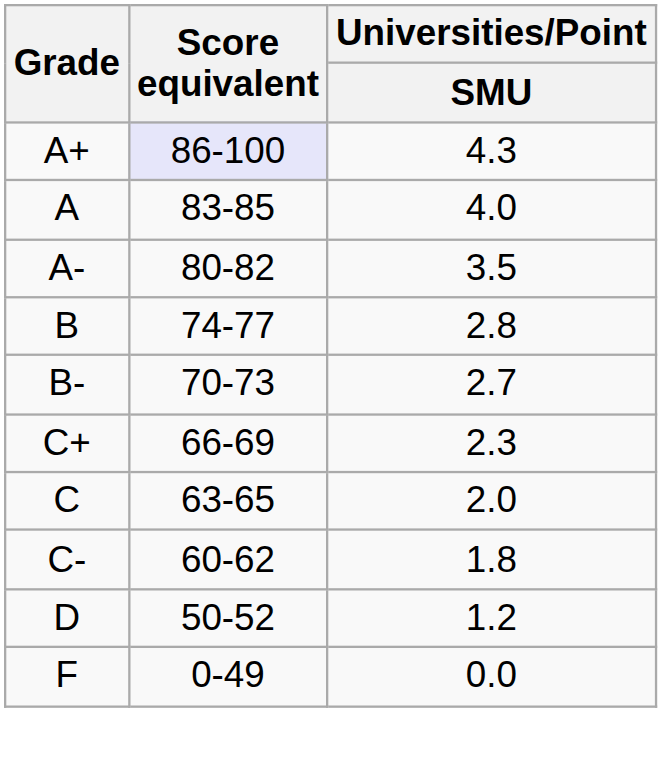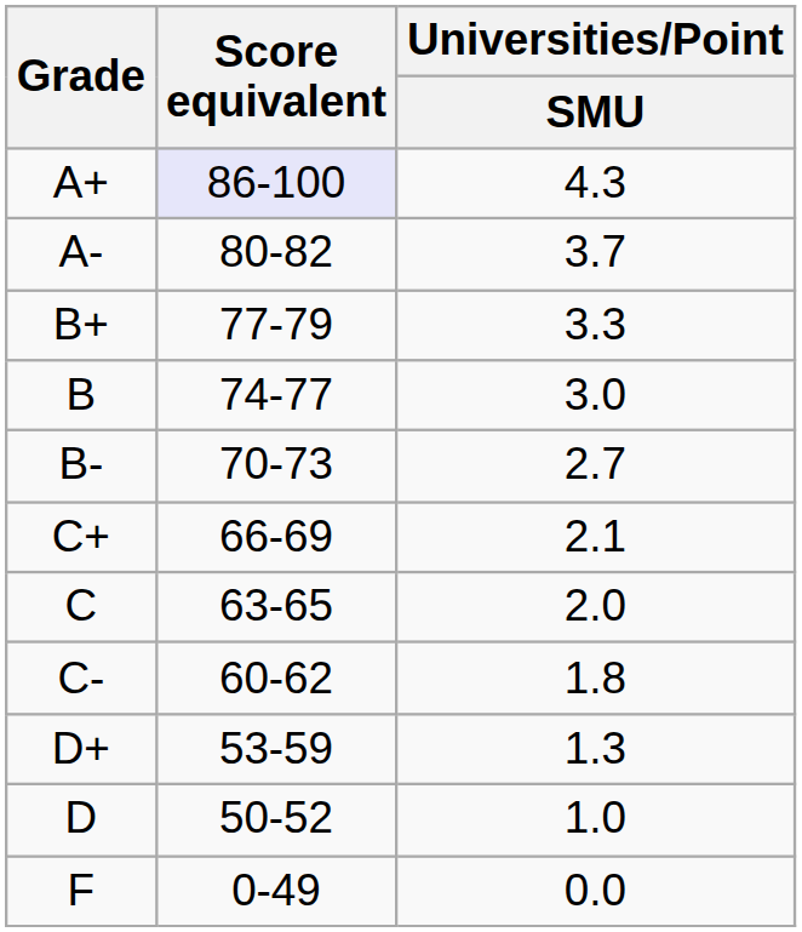- row: A | 83-85 | 4.0
A- | Universities/Point / SMU: 3.5 -> 3.7
+ row: B+ | 77-79 | 3.3
B | Universities/Point / SMU: 2.8 -> 3.0
C+ | Universities/Point / SMU: 2.3 -> 2.1
+ row: D+ | 53-59 | 1.3
D | Universities/Point / SMU: 1.2 -> 1.0
